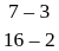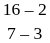rows swapped: 16 – 2 <-> 7 – 3
